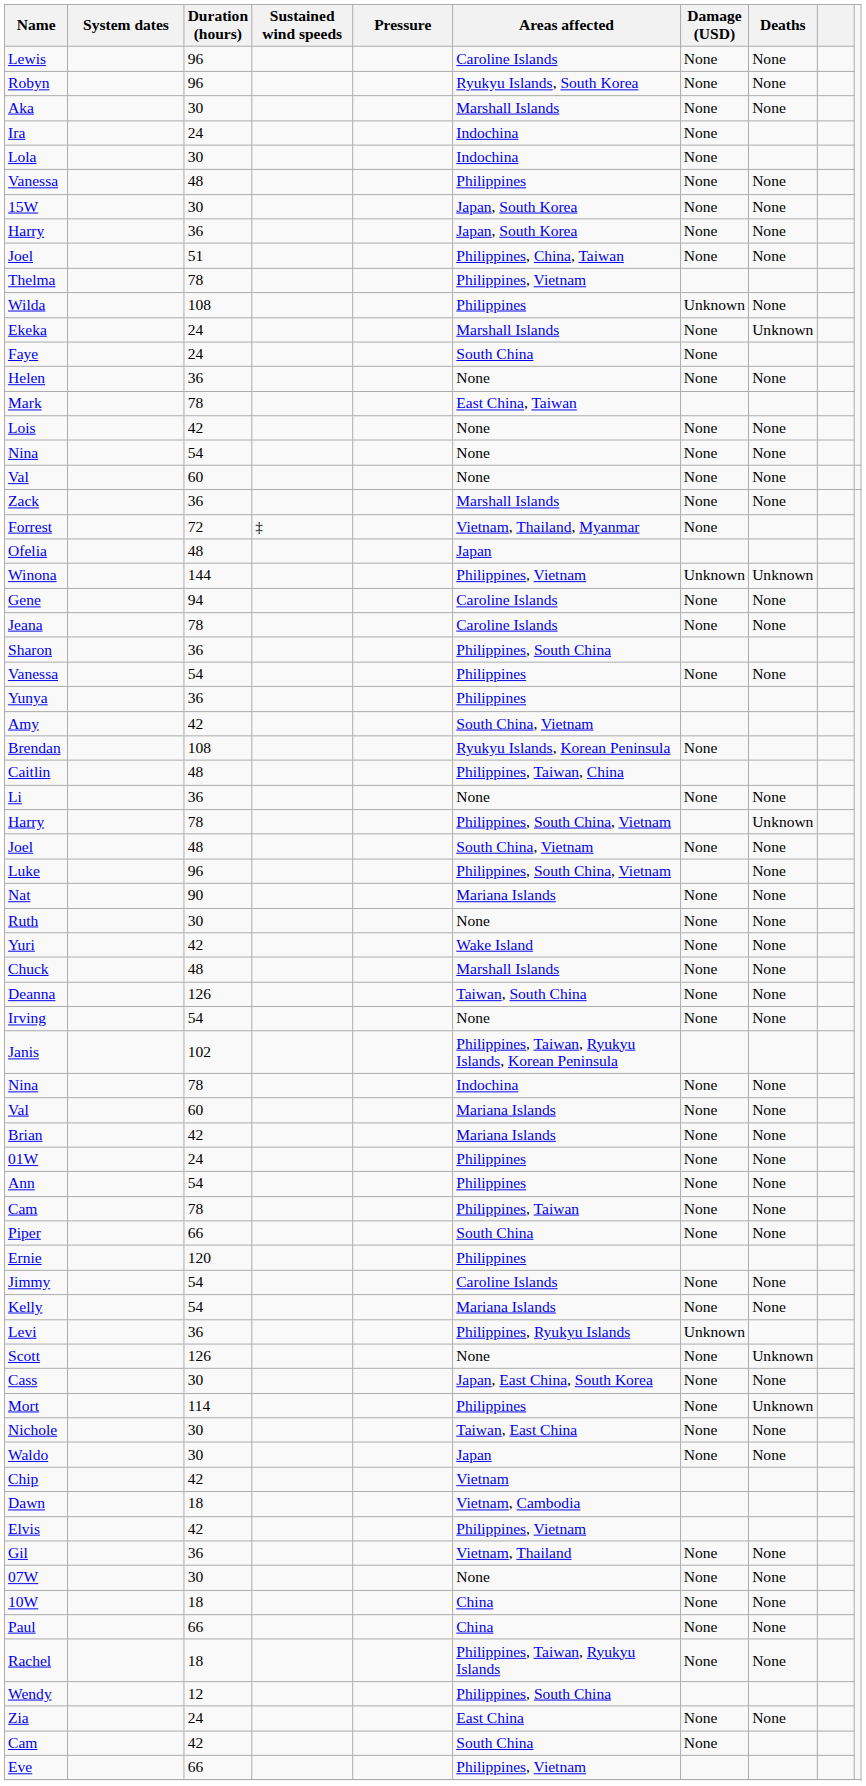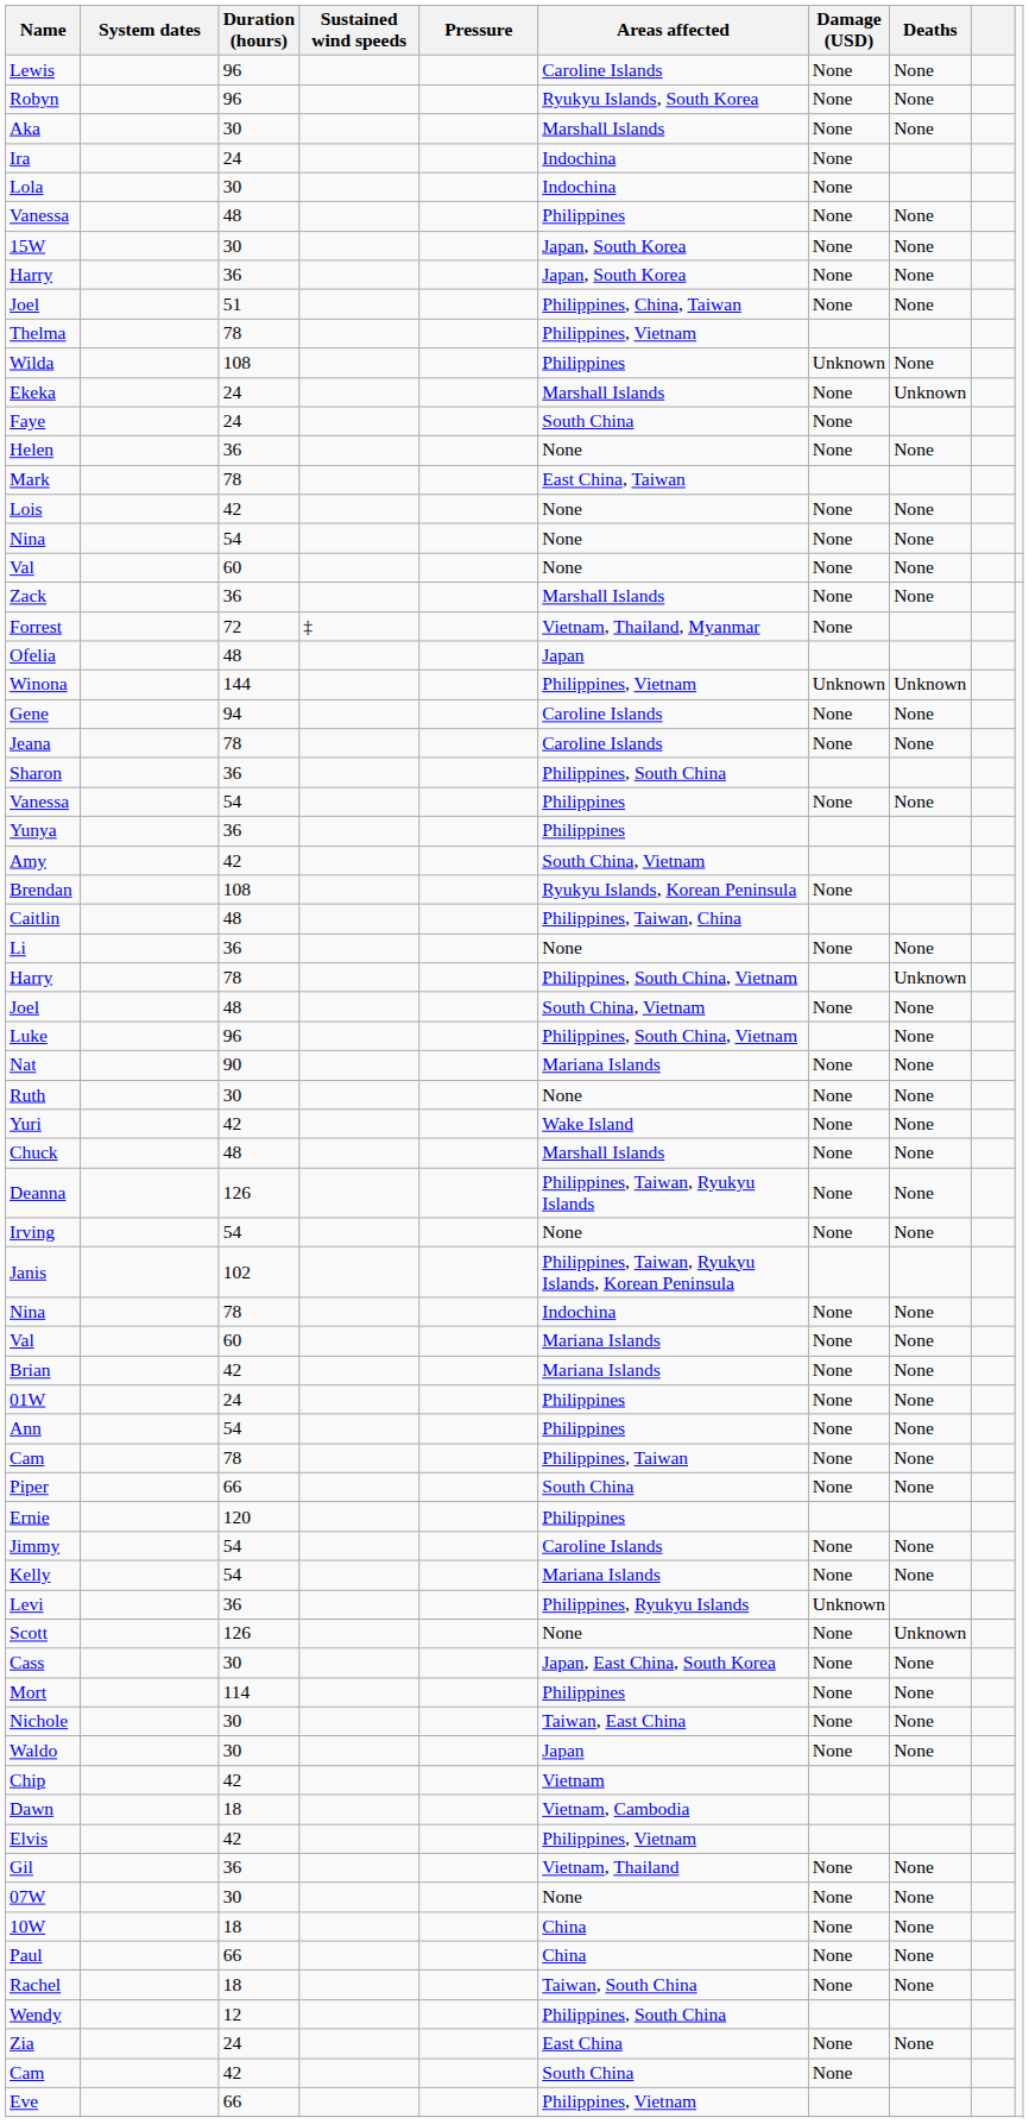Deanna | Areas affected: Taiwan, South China -> Philippines, Taiwan, Ryukyu Islands
Mort | Deaths: Unknown -> None
Rachel | Areas affected: Philippines, Taiwan, Ryukyu Islands -> Taiwan, South China
